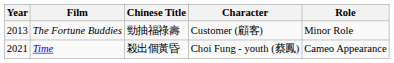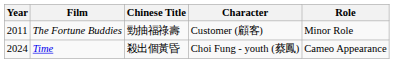The Fortune Buddies | Year: 2013 -> 2011
Time | Year: 2021 -> 2024
